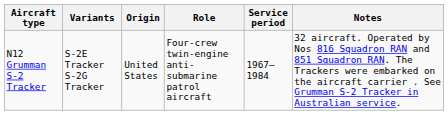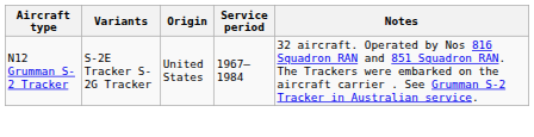- column: Role | Four-crew twin-engine anti-submarine patrol aircraft
